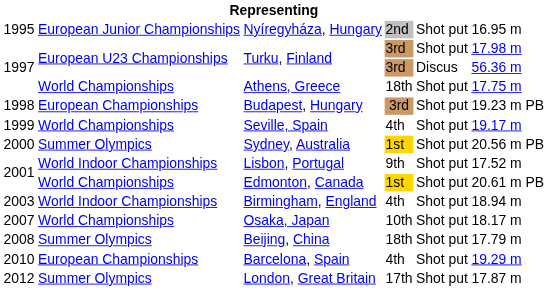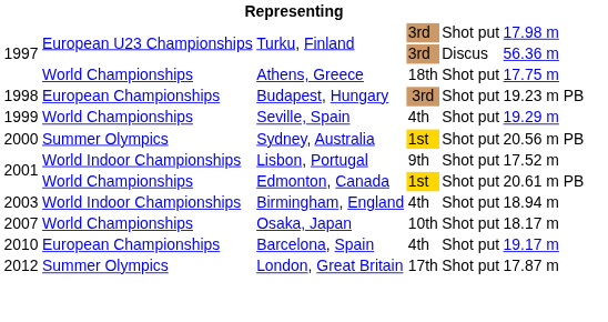- row: 1995 | European Junior Championships | Nyíregyháza, Hungary | 2nd | Shot put | 16.95 m
Seville, Spain | column 6: 19.17 m -> 19.29 m
- row: 2008 | Summer Olympics | Beijing, China | 18th | Shot put | 17.79 m
Barcelona, Spain | column 6: 19.29 m -> 19.17 m
